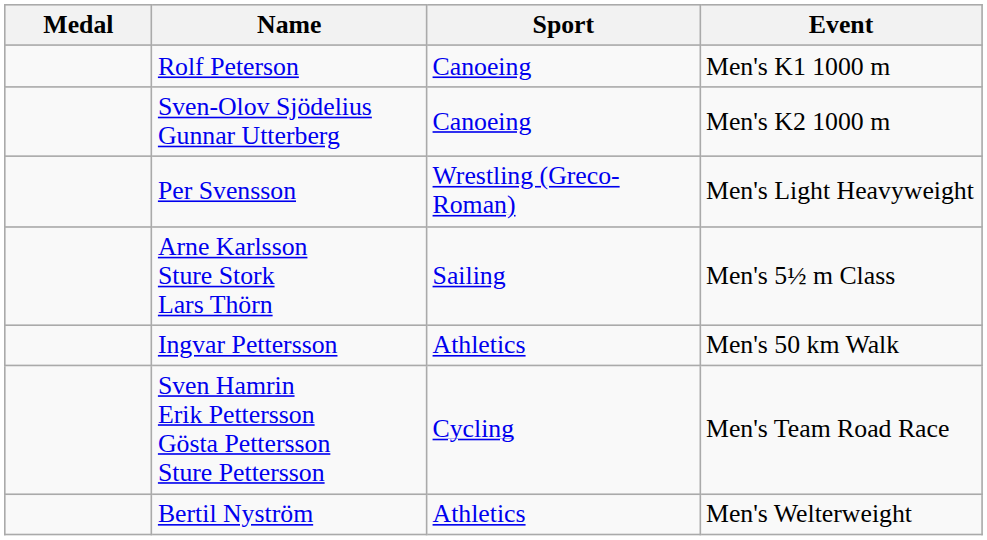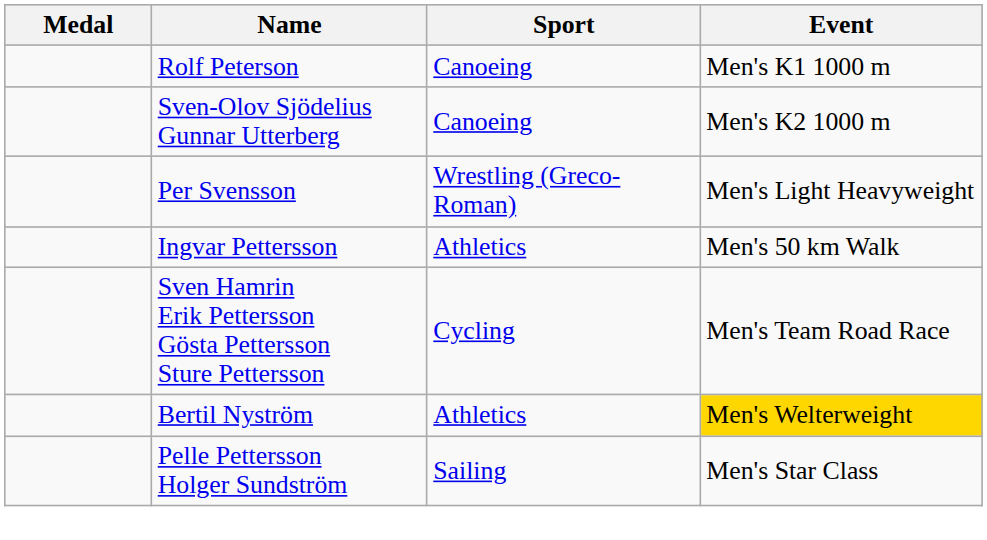- row: Arne Karlsson Sture Stork Lars Thörn | Sailing | Men's 5½ m Class
Bertil Nyström | Event: no background -> gold background
+ row: Pelle Pettersson Holger Sundström | Sailing | Men's Star Class
